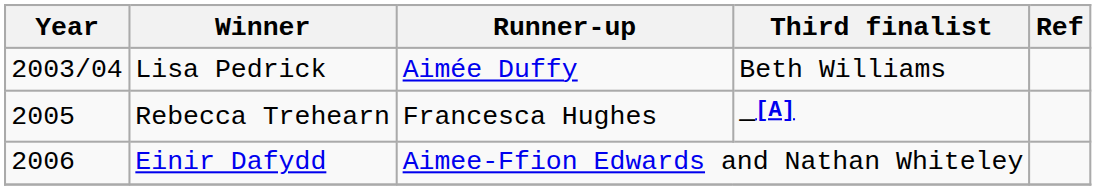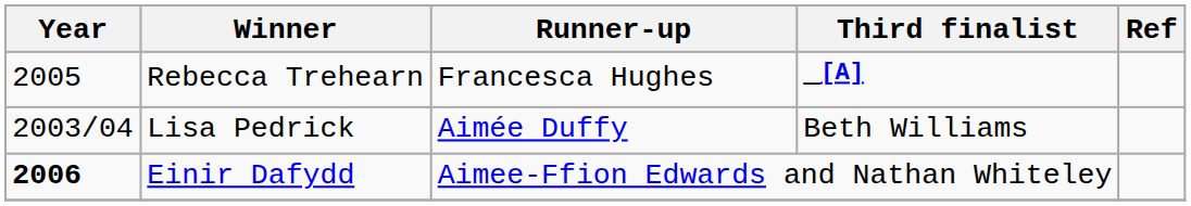rows swapped: Lisa Pedrick <-> Rebecca Trehearn
Einir Dafydd | Year: normal -> bold
